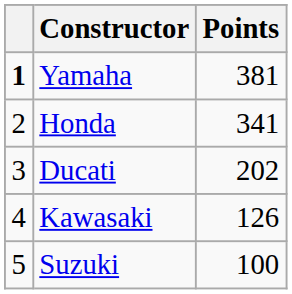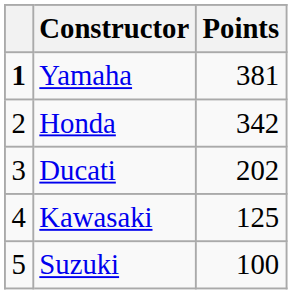Honda | Points: 341 -> 342
Kawasaki | Points: 126 -> 125
